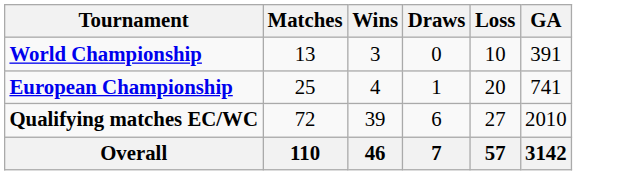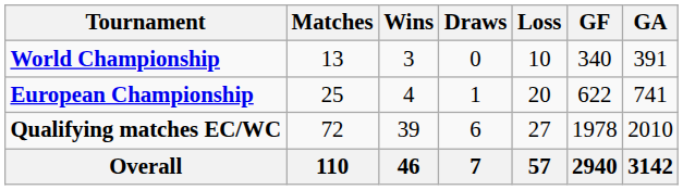+ column: GF | 340 | 622 | 1978 | 2940
